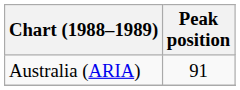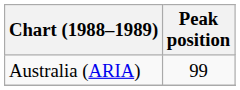Australia (ARIA) | Peak position: 91 -> 99
